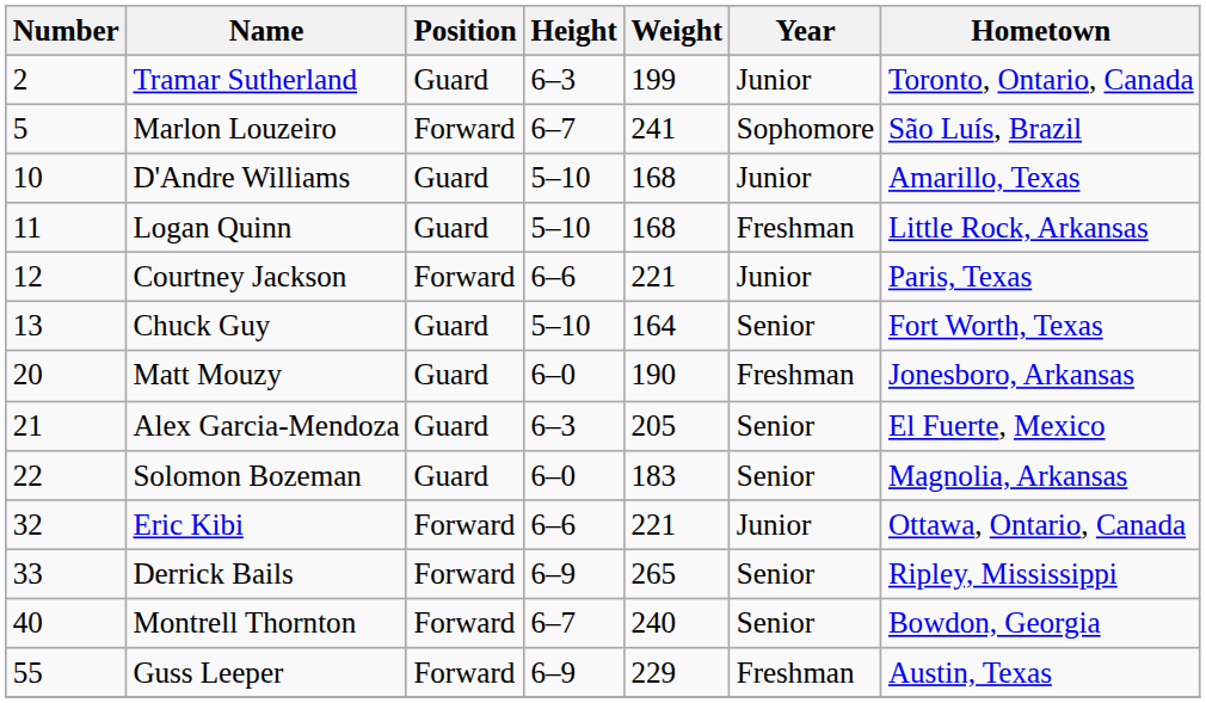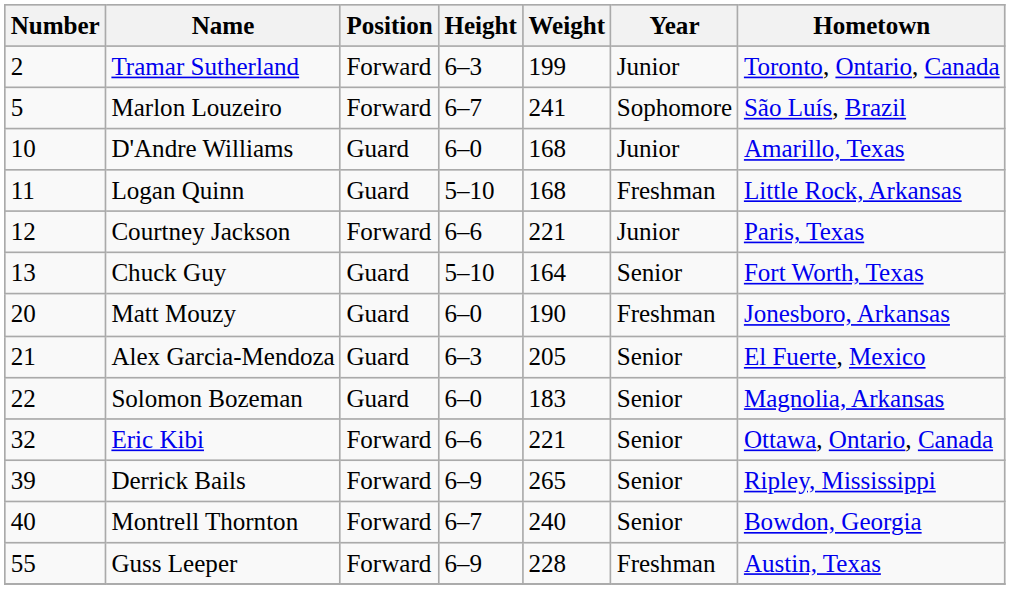Tramar Sutherland | Position: Guard -> Forward
D'Andre Williams | Height: 5–10 -> 6–0
Eric Kibi | Year: Junior -> Senior
Derrick Bails | Number: 33 -> 39
Guss Leeper | Weight: 229 -> 228
